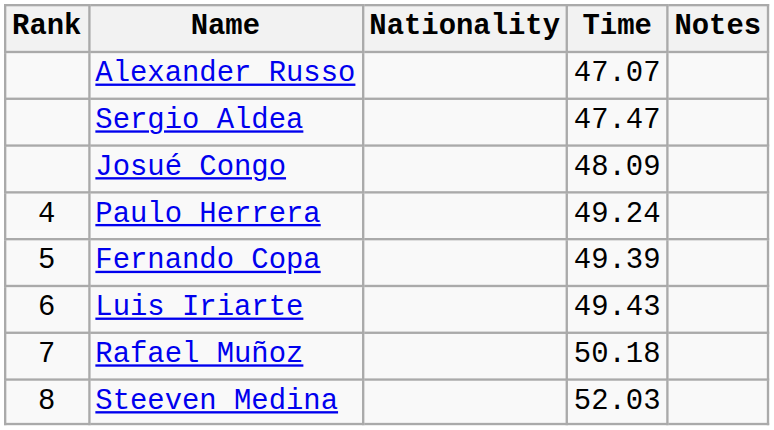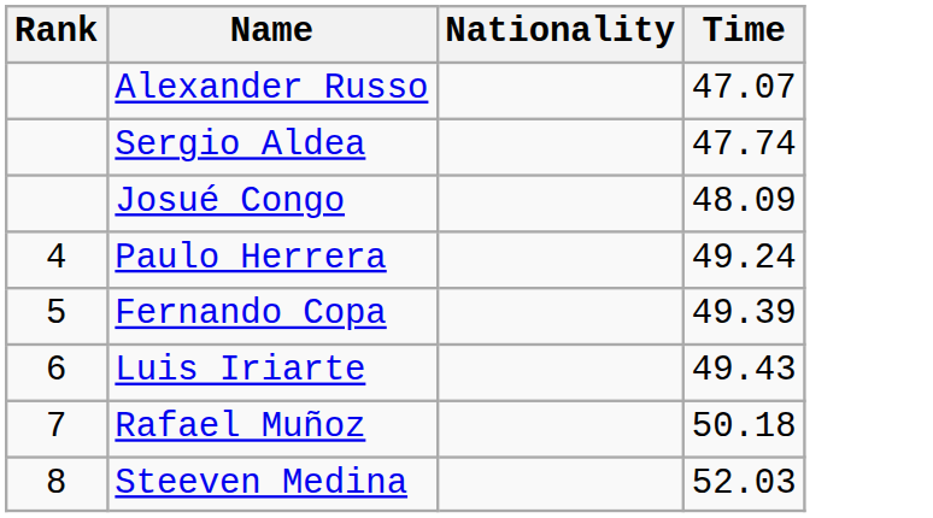- column: Notes
Sergio Aldea | Time: 47.47 -> 47.74
